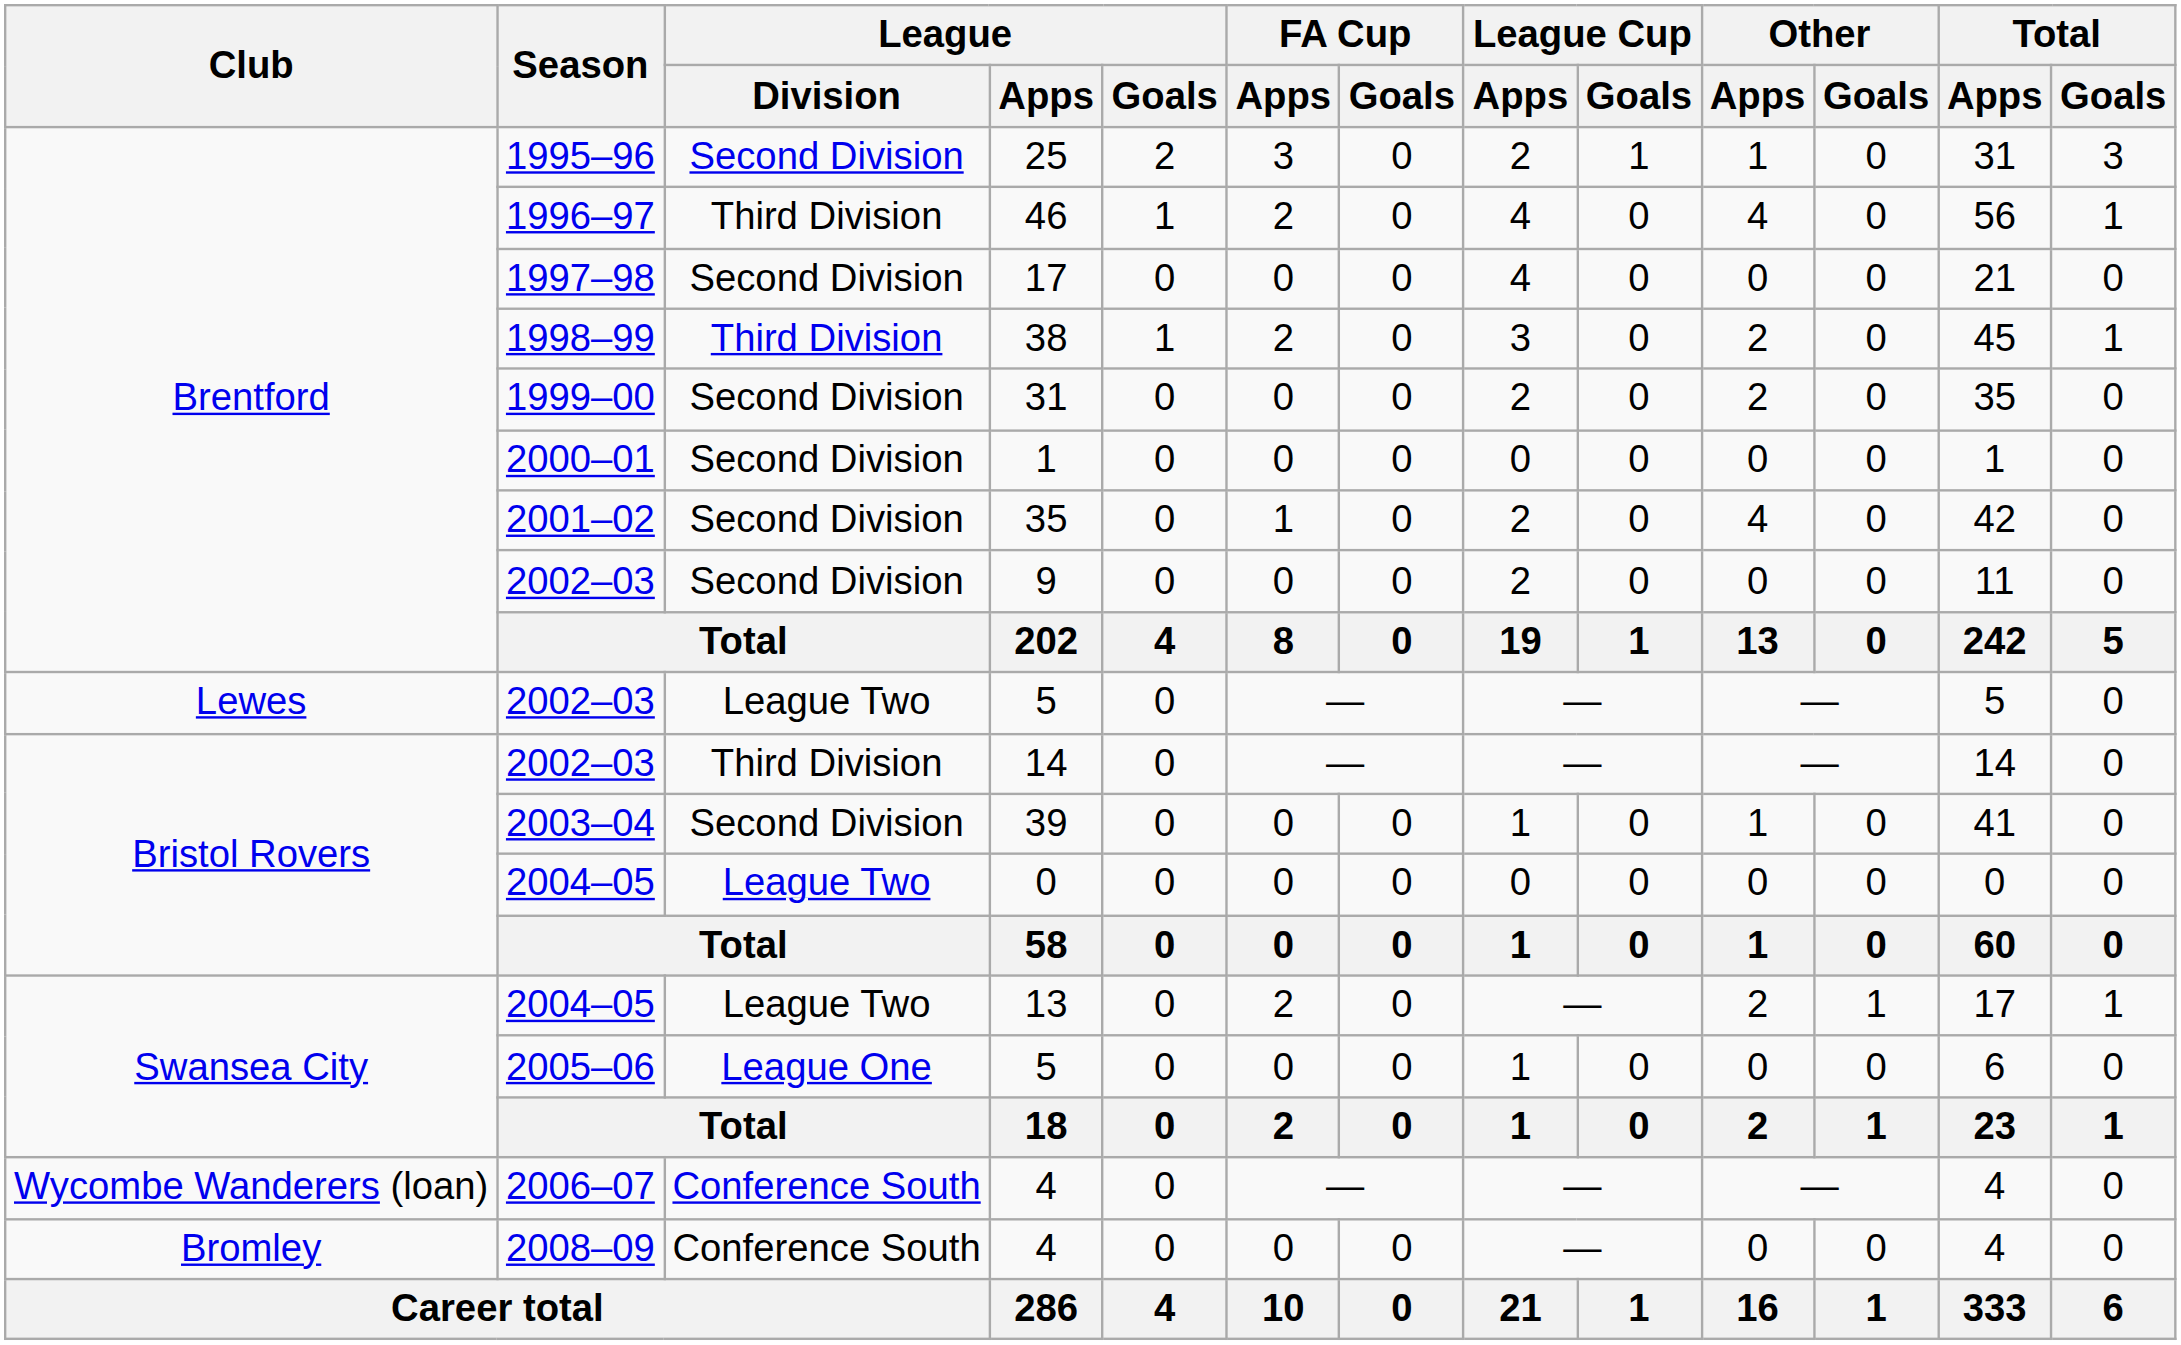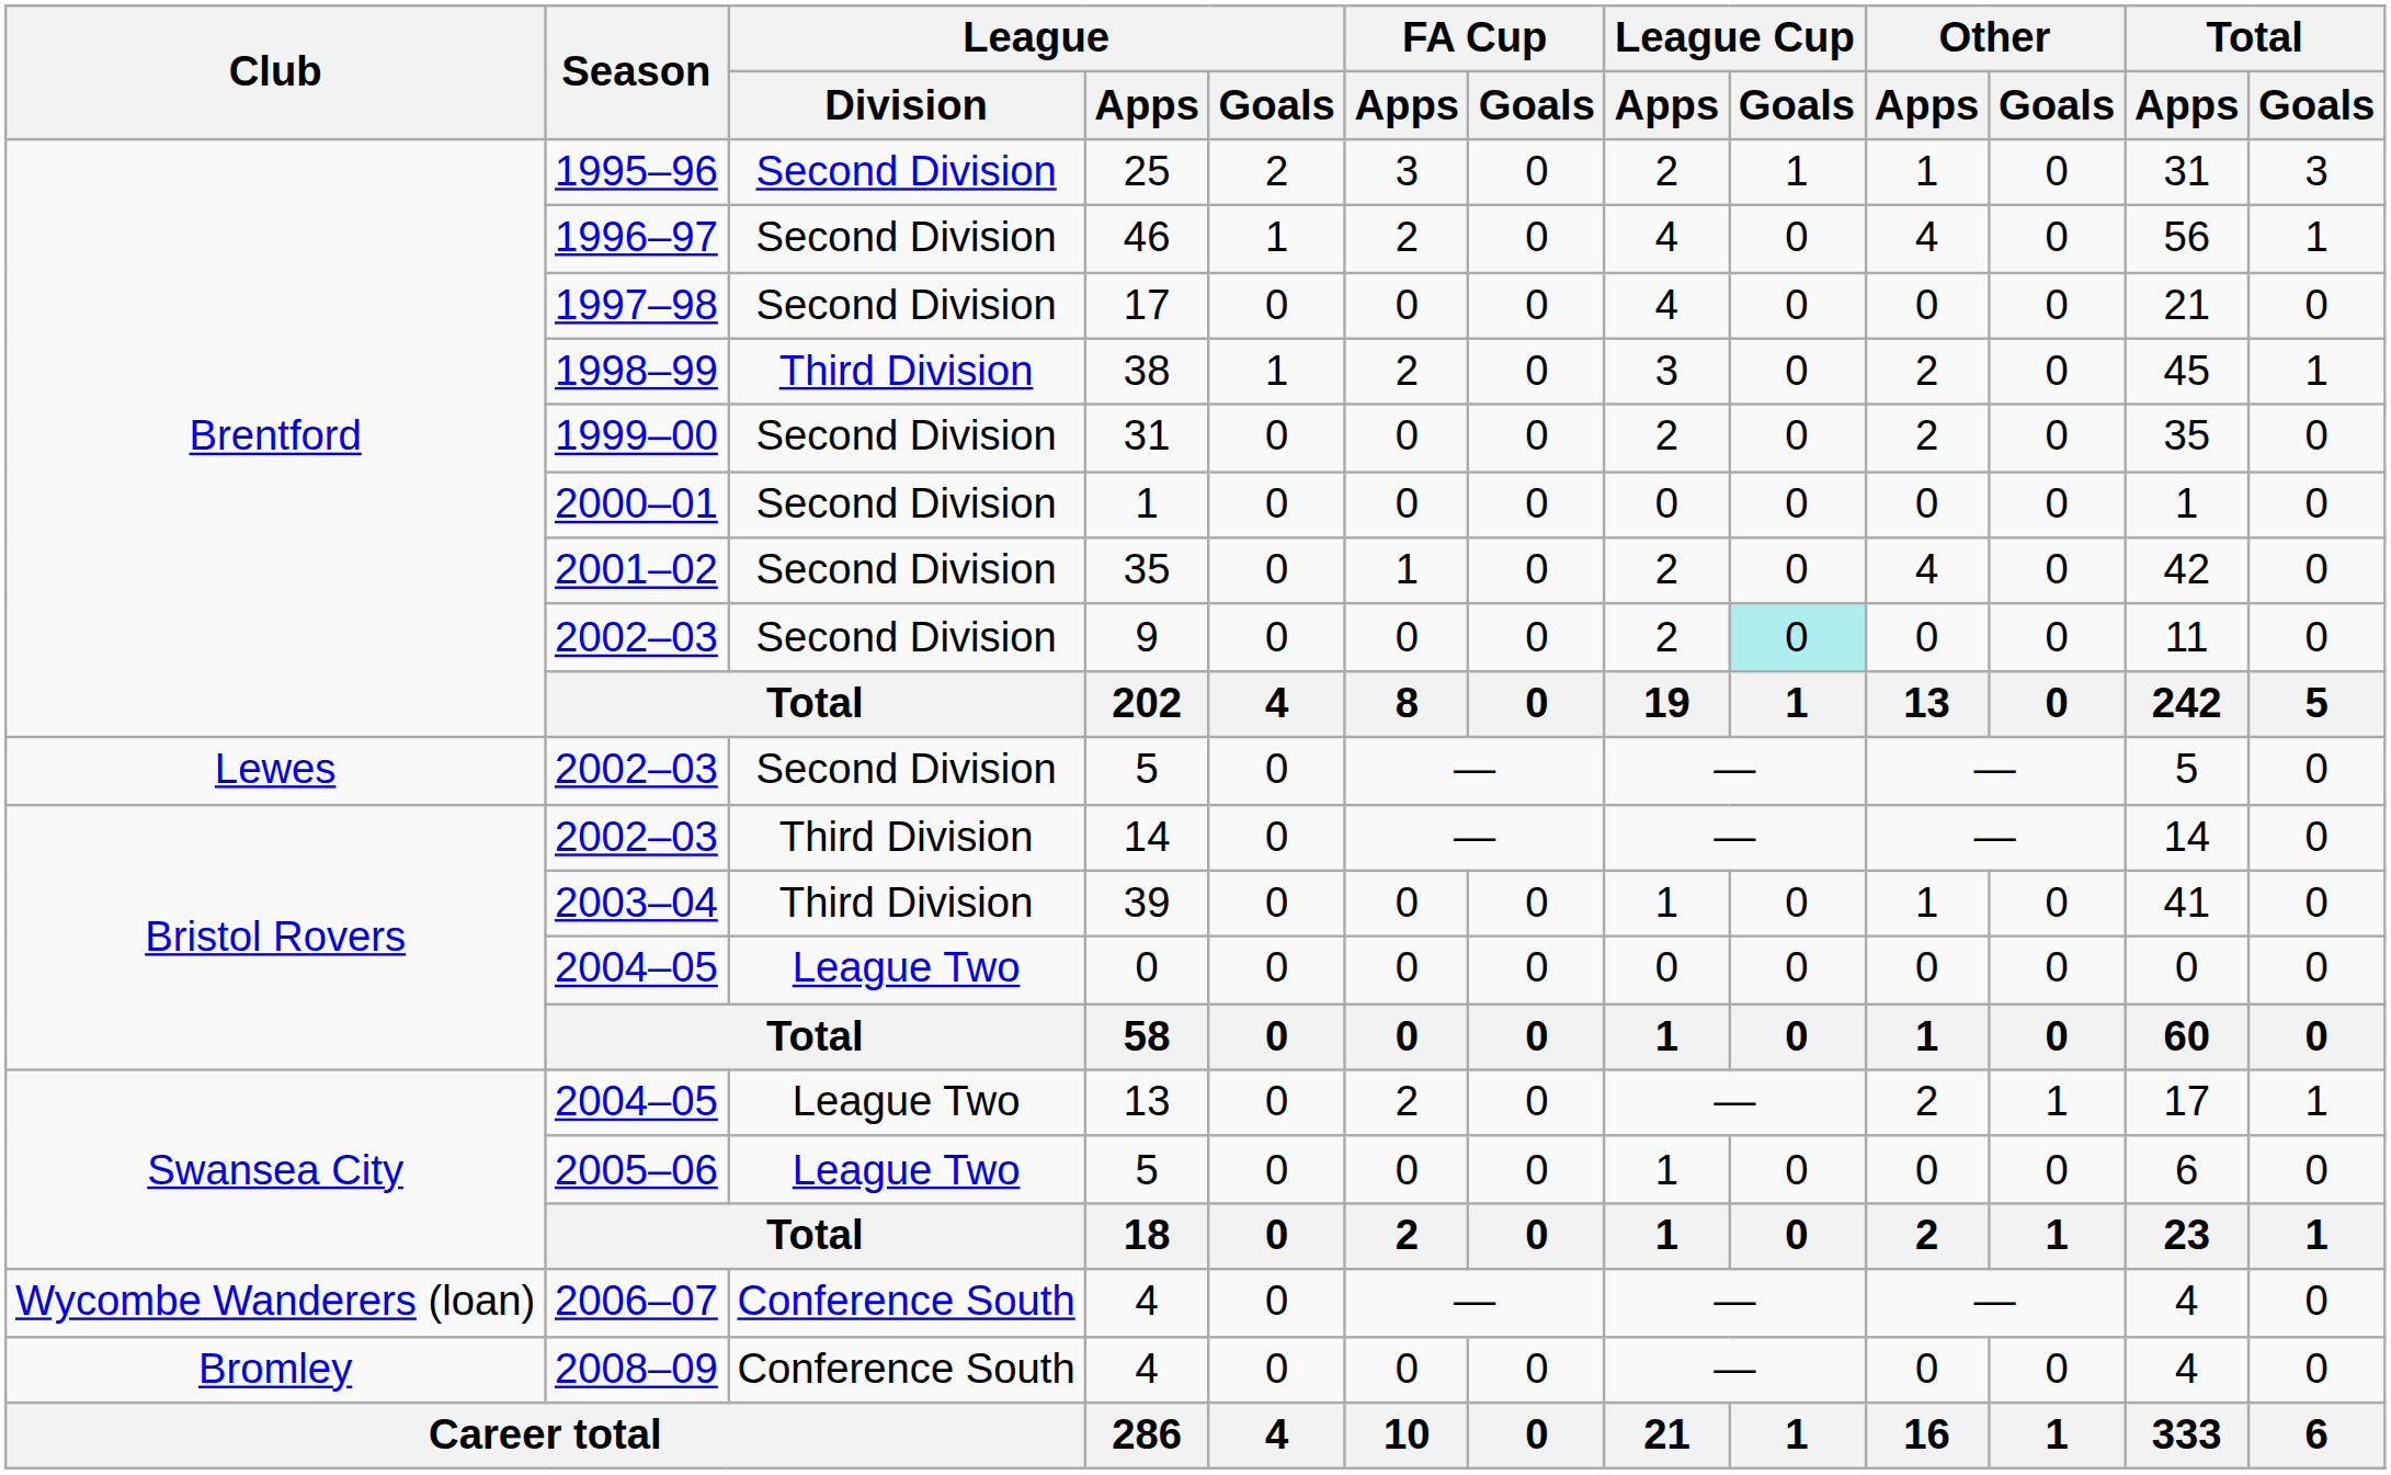46 | League / Division: Third Division -> Second Division
9 | League Cup / Goals: no background -> paleturquoise background
2002–03 / 5 | League / Division: League Two -> Second Division
39 | League / Division: Second Division -> Third Division
2005–06 / 5 | League / Division: League One -> League Two
